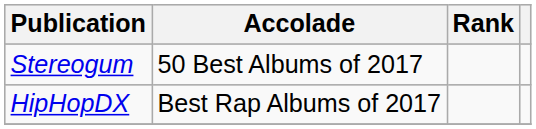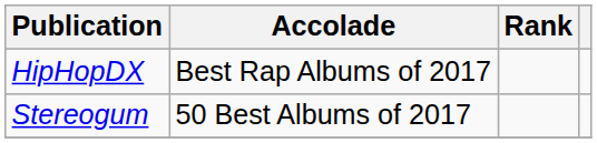rows swapped: Stereogum <-> HipHopDX
